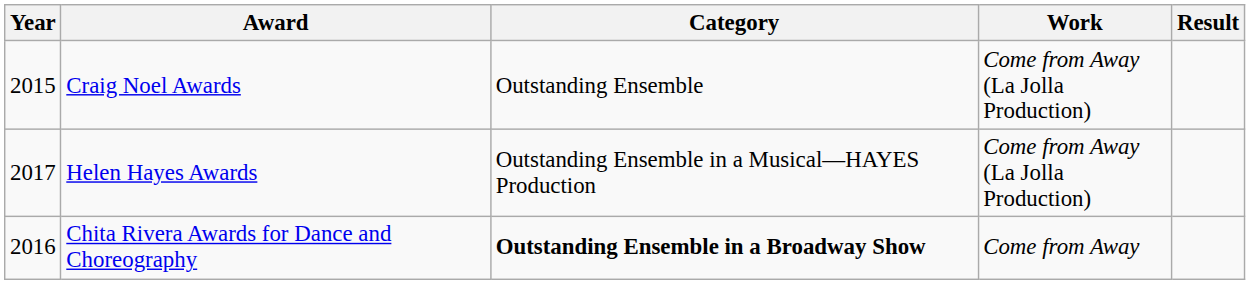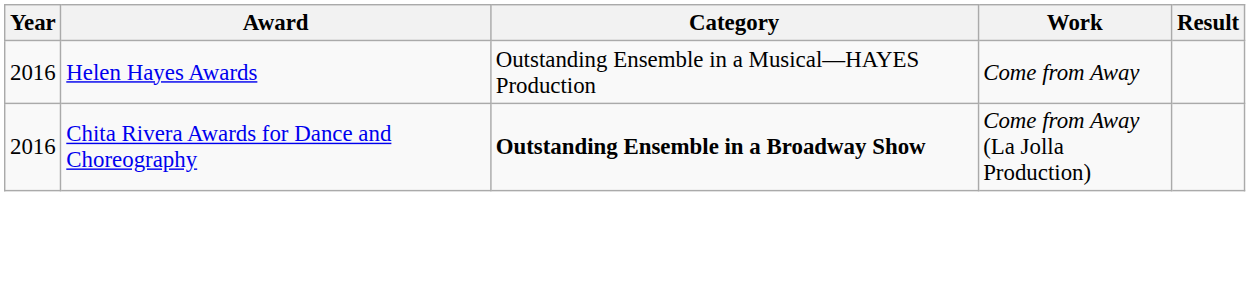- row: 2015 | Craig Noel Awards | Outstanding Ensemble | Come from Away (La Jolla Production)
Helen Hayes Awards | Year: 2017 -> 2016
Helen Hayes Awards | Work: Come from Away (La Jolla Production) -> Come from Away
Chita Rivera Awards for Dance and Choreography | Work: Come from Away -> Come from Away (La Jolla Production)
